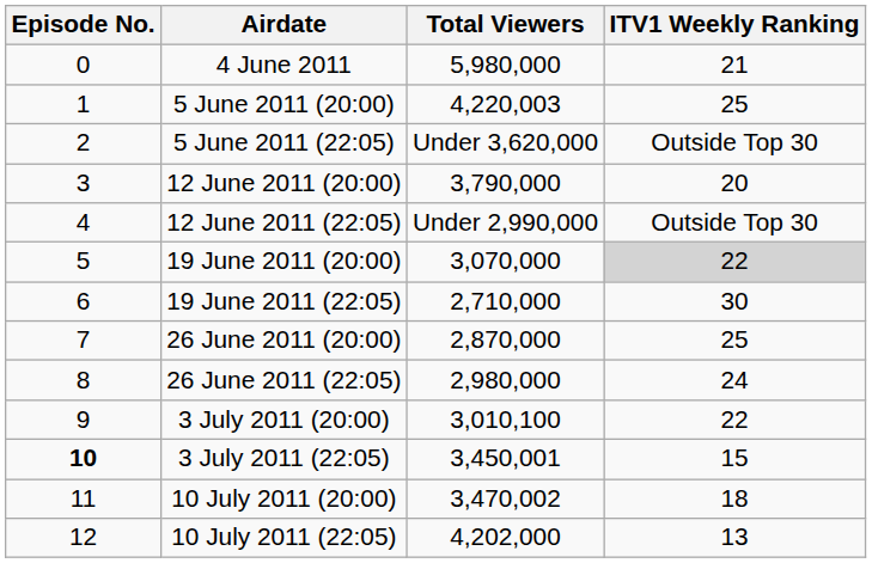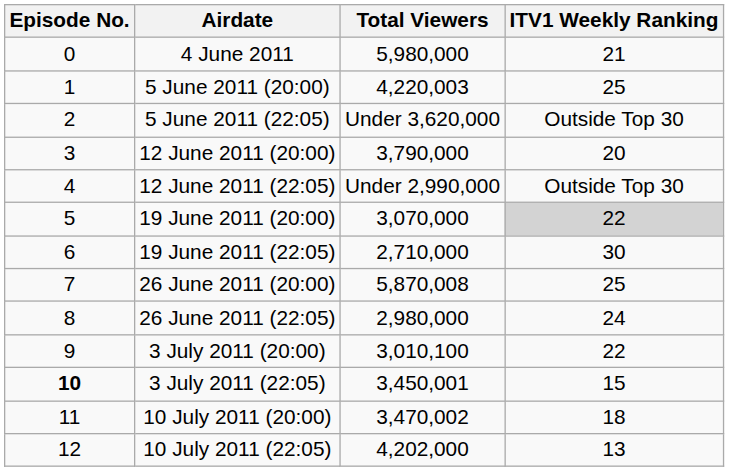26 June 2011 (20:00) | Total Viewers: 2,870,000 -> 5,870,008
